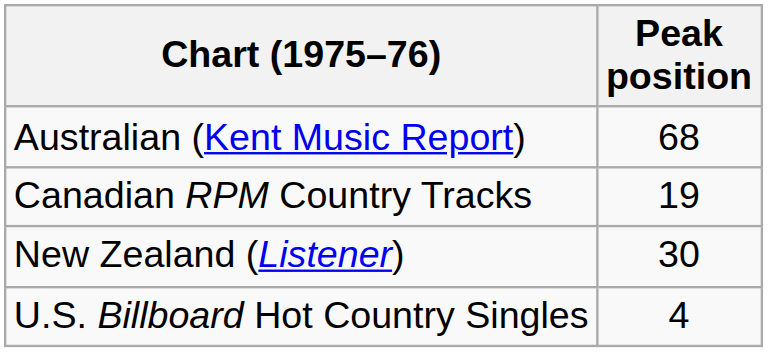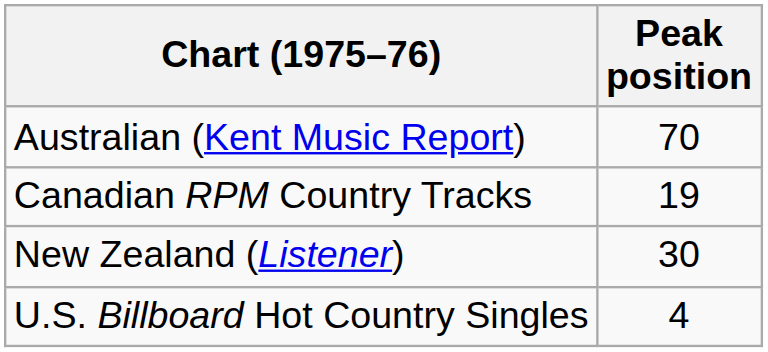Australian (Kent Music Report) | Peak position: 68 -> 70
